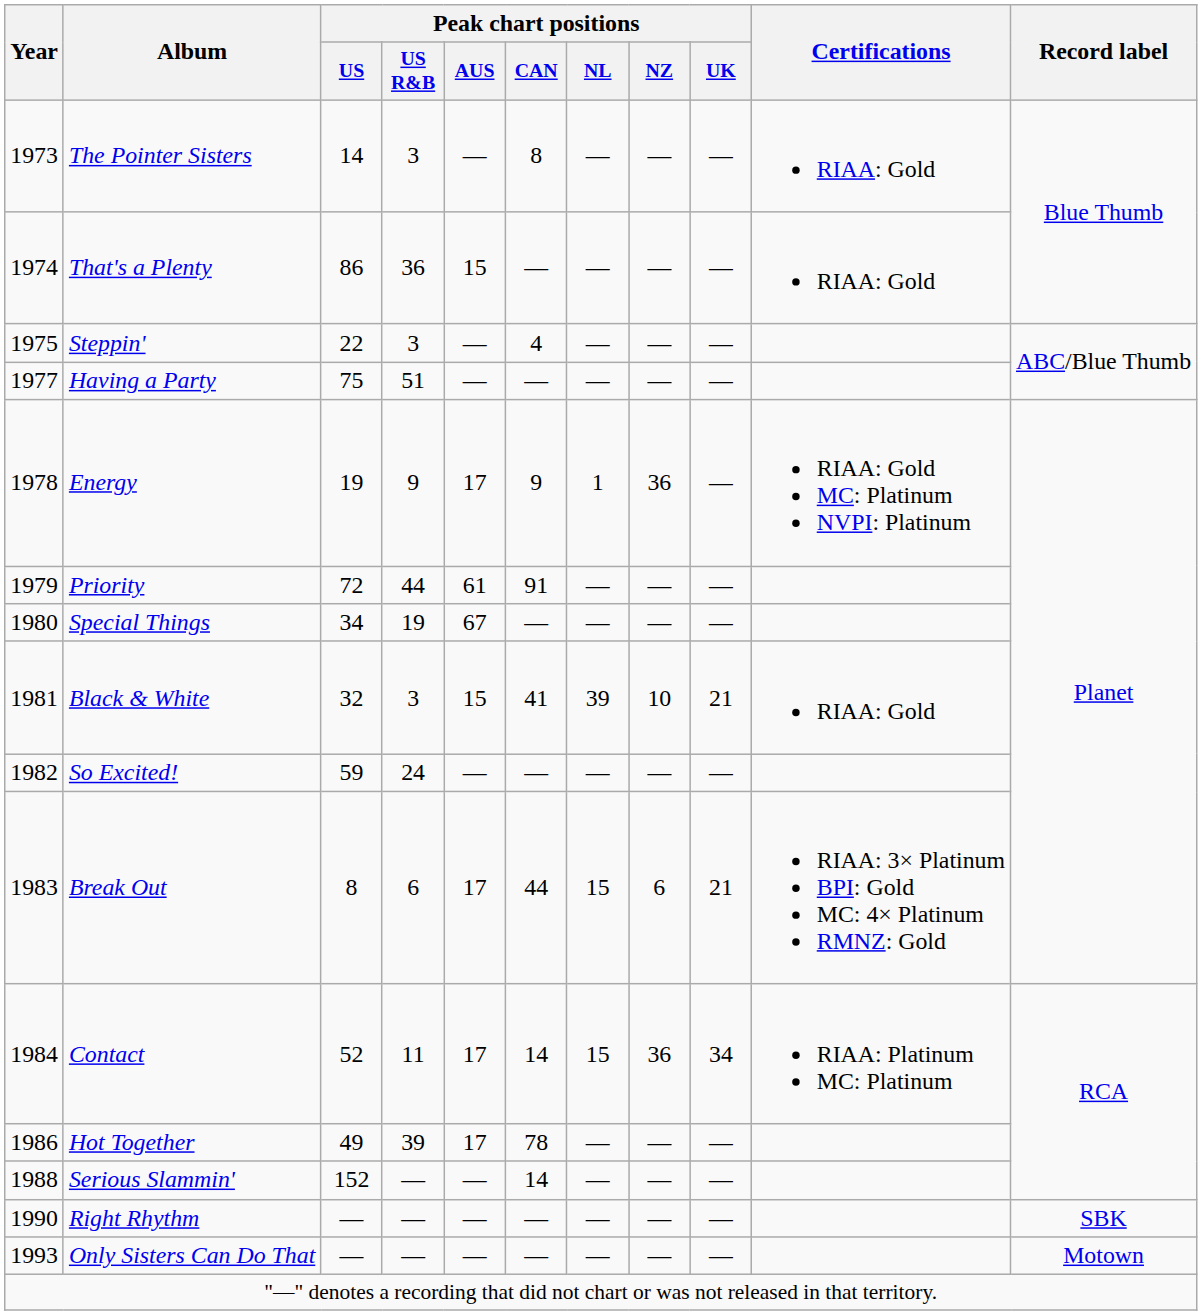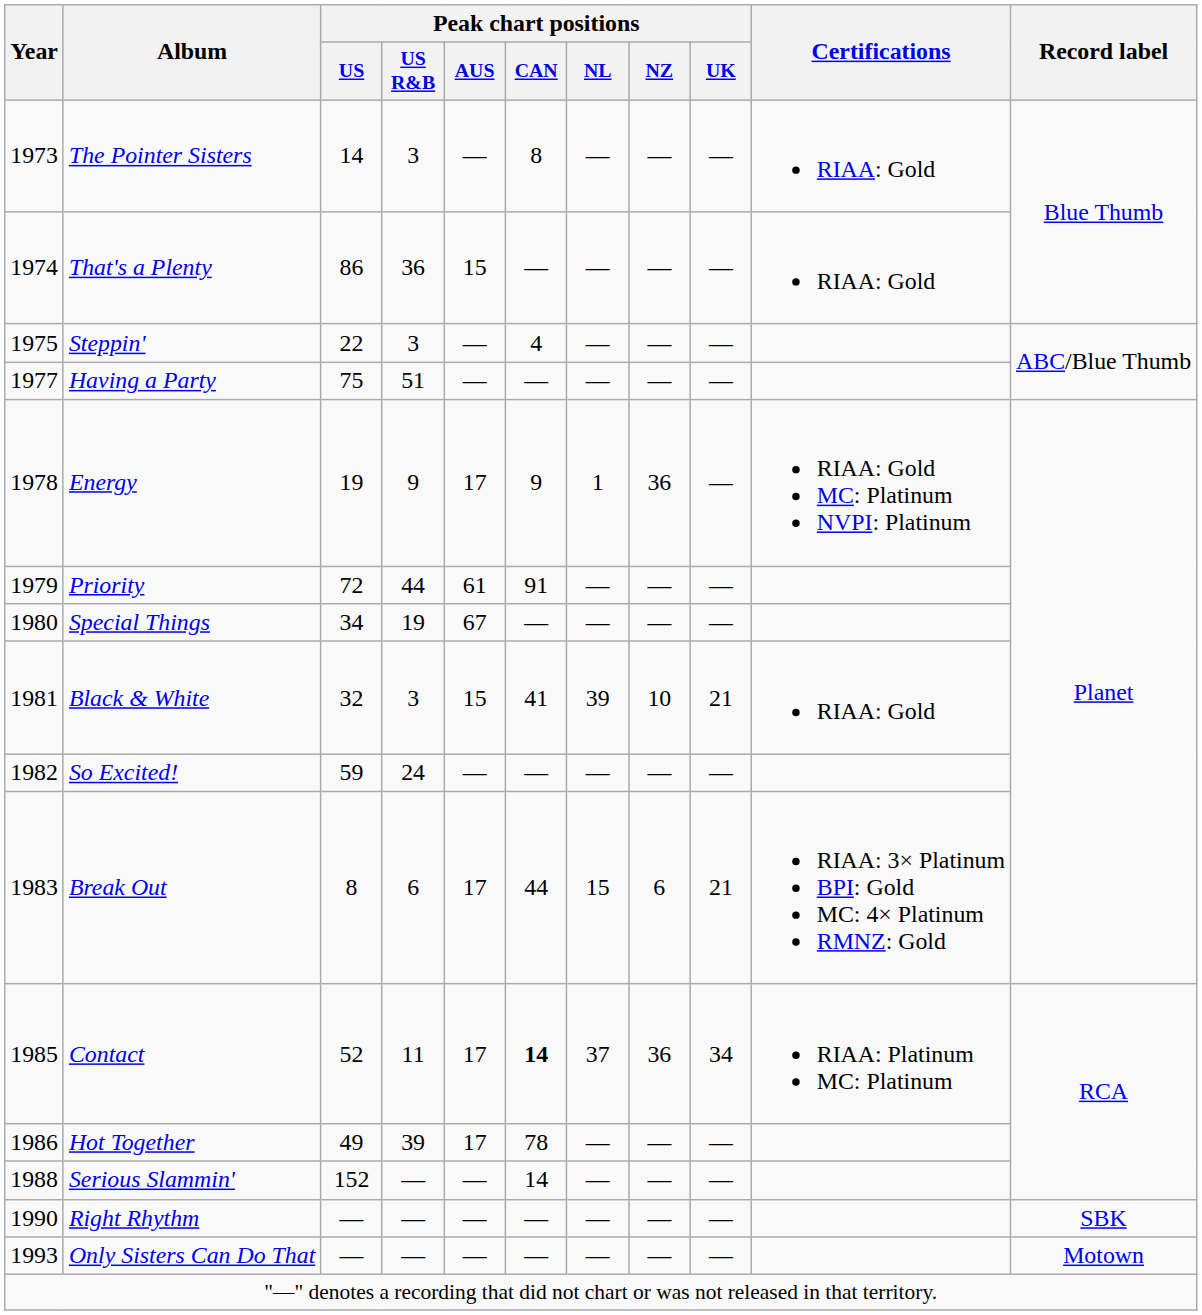Contact | Year: 1984 -> 1985
Contact | Peak chart positions / CAN: normal -> bold
Contact | Peak chart positions / NL: 15 -> 37
